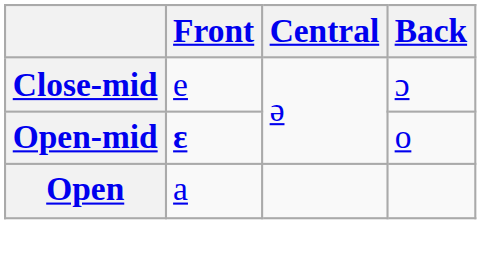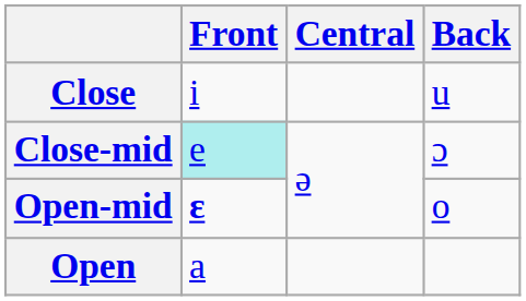+ row: Close | i | u
Close-mid | Front: no background -> paleturquoise background
